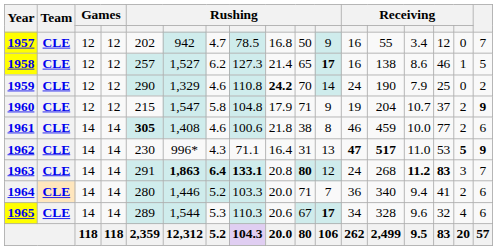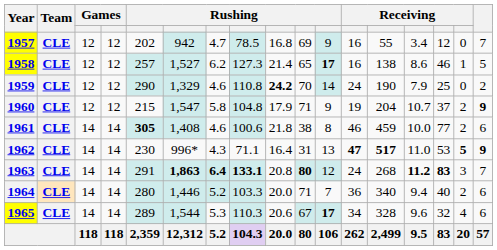1957 | column 10: 50 -> 69
1964 | column 15: 41 -> 40
